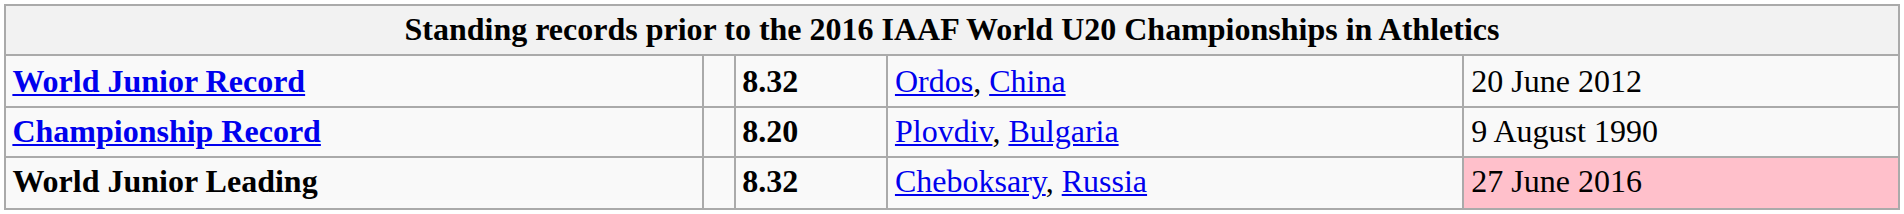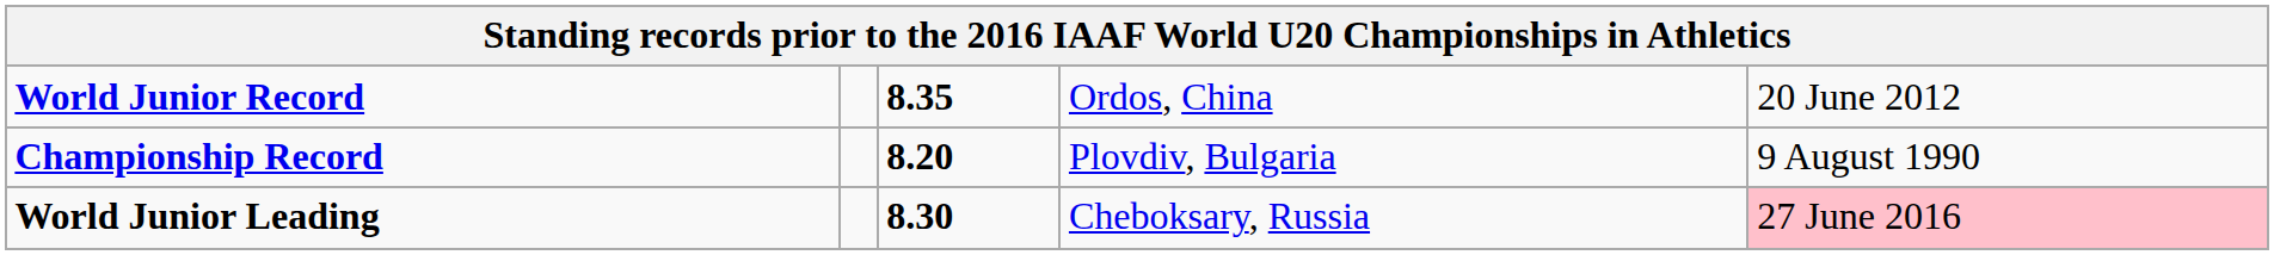World Junior Record | column 3: 8.32 -> 8.35
World Junior Leading | column 3: 8.32 -> 8.30
